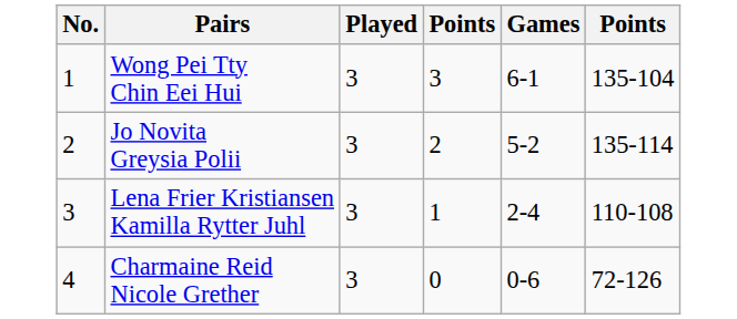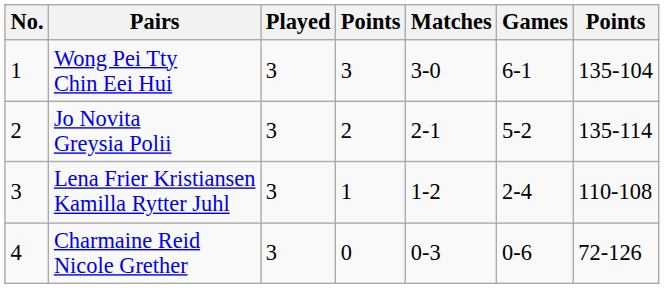+ column: Matches | 3-0 | 2-1 | 1-2 | 0-3
